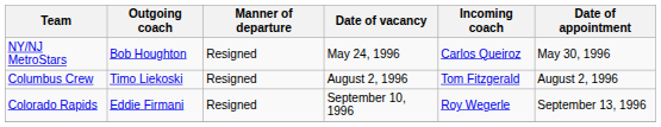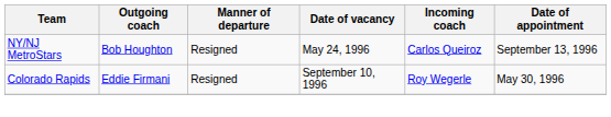NY/NJ MetroStars | Date of appointment: May 30, 1996 -> September 13, 1996
- row: Columbus Crew | Timo Liekoski | Resigned | August 2, 1996 | Tom Fitzgerald | August 2, 1996
Colorado Rapids | Date of appointment: September 13, 1996 -> May 30, 1996
